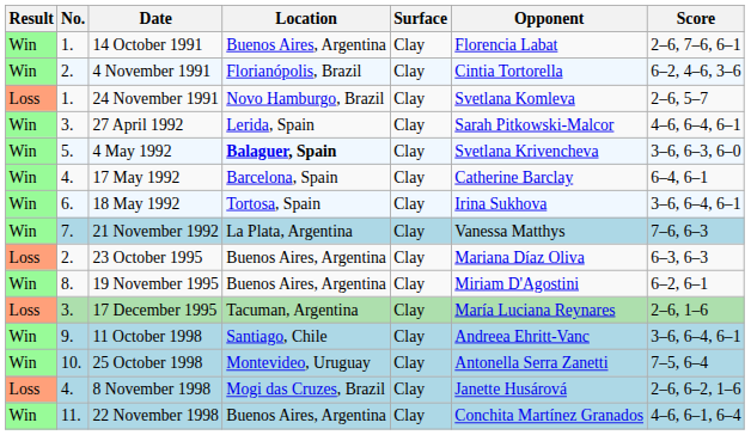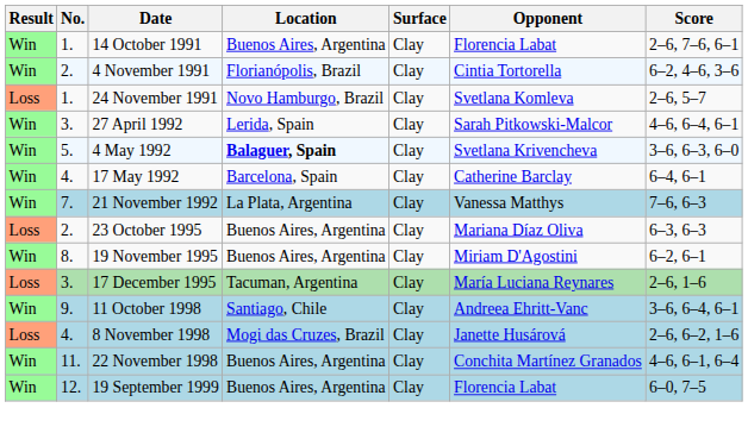- row: Win | 6. | 18 May 1992 | Tortosa, Spain | Clay | Irina Sukhova | 3–6, 6–4, 6–1
- row: Win | 10. | 25 October 1998 | Montevideo, Uruguay | Clay | Antonella Serra Zanetti | 7–5, 6–4
+ row: Win | 12. | 19 September 1999 | Buenos Aires, Argentina | Clay | Florencia Labat | 6–0, 7–5
